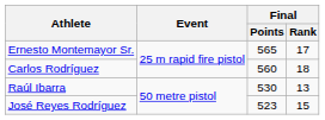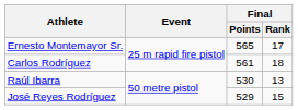Carlos Rodríguez | Final / Points: 560 -> 561
José Reyes Rodríguez | Final / Points: 523 -> 529
